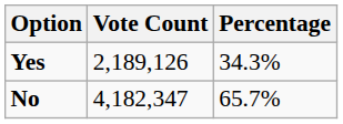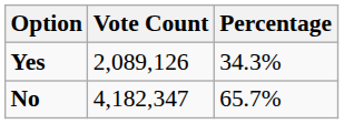Yes | Vote Count: 2,189,126 -> 2,089,126
